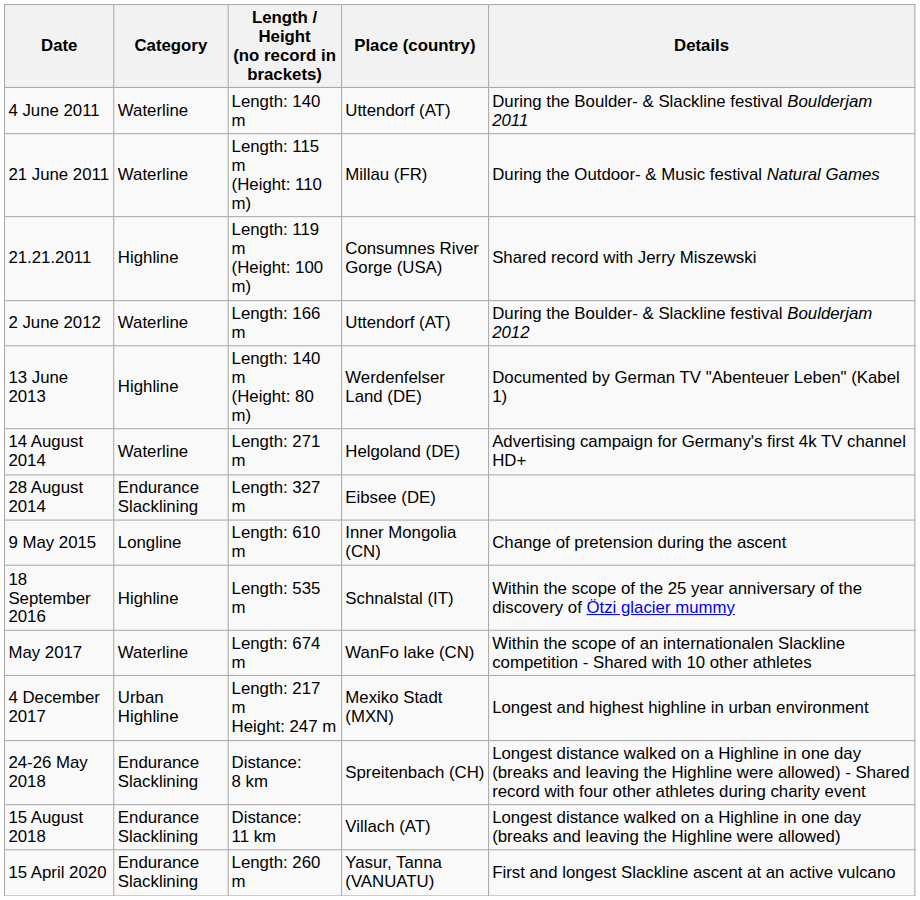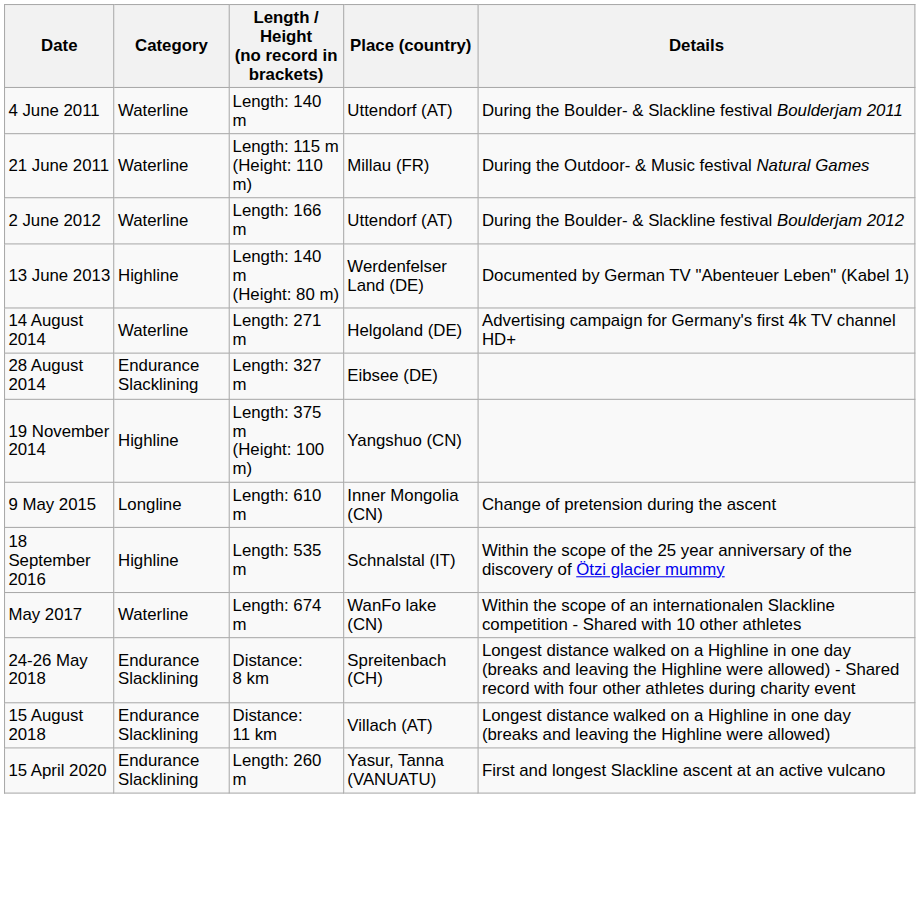- row: 21.21.2011 | Highline | Length: 119 m (Height: 100 m) | Consumnes River Gorge (USA) | Shared record with Jerry Miszewski
+ row: 19 November 2014 | Highline | Length: 375 m (Height: 100 m) | Yangshuo (CN)
- row: 4 December 2017 | Urban Highline | Length: 217 m Height: 247 m | Mexiko Stadt (MXN) | Longest and highest highline in urban environment
